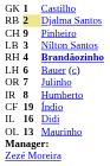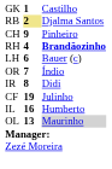- row: LB | 3 | Nílton Santos
OR | column 3: Julinho -> Índio
IR | column 3: Humberto -> Didi
CF | column 3: Índio -> Julinho
IL | column 3: Didi -> Humberto
OL | column 3: no background -> lightgrey background
